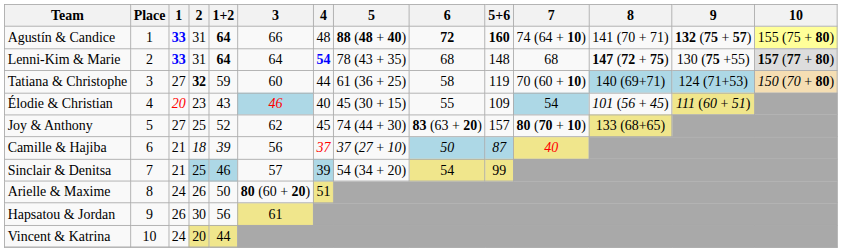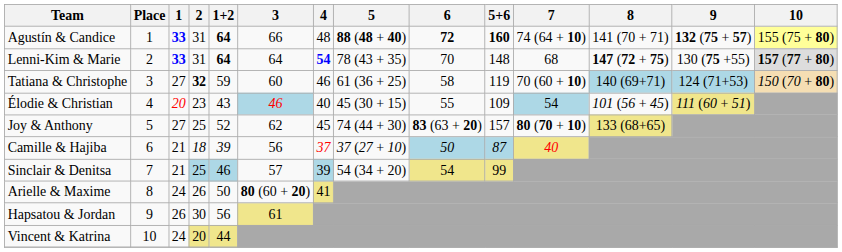Lenni-Kim & Marie | 6: 68 -> 70
Tatiana & Christophe | 4: 44 -> 46
Arielle & Maxime | 4: 51 -> 41
